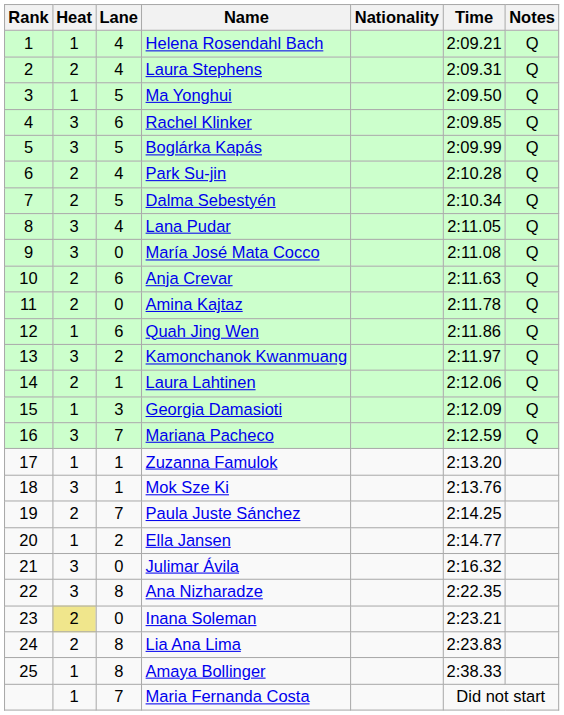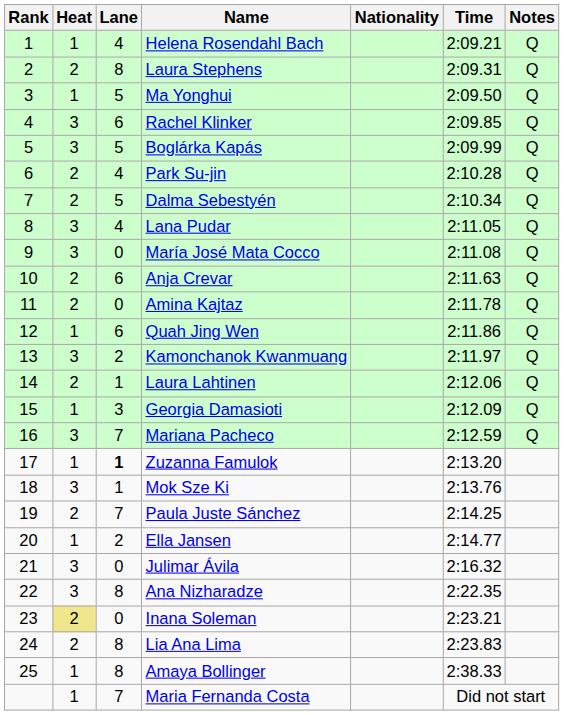Laura Stephens | Lane: 4 -> 8
Zuzanna Famulok | Lane: normal -> bold
